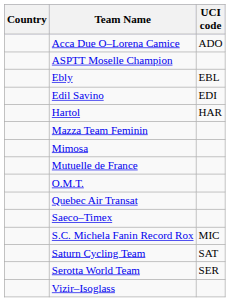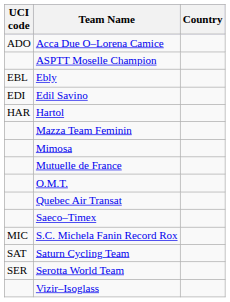columns swapped: UCI code <-> Country
